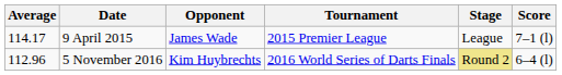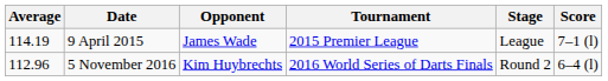9 April 2015 | Average: 114.17 -> 114.19
5 November 2016 | Stage: khaki background -> no background
